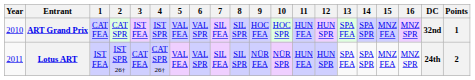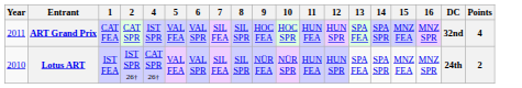- column: 3 | IST FEA | CAT FEA
ART Grand Prix | Year: 2010 -> 2011
ART Grand Prix | Points: 1 -> 4
Lotus ART | Year: 2011 -> 2010
